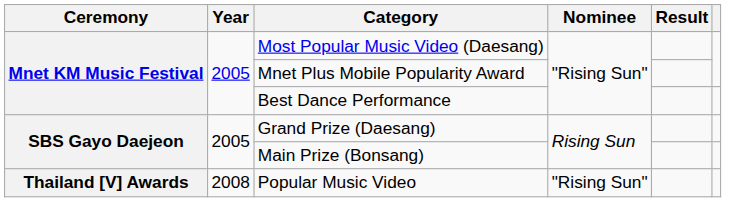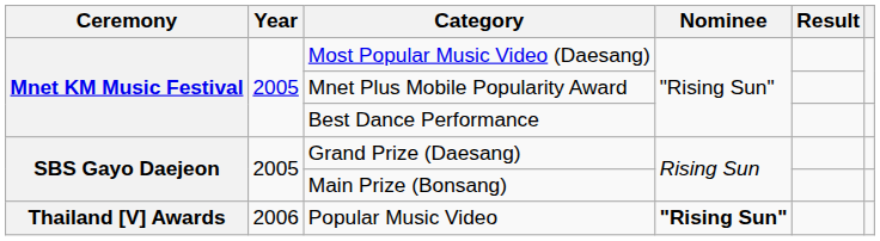Popular Music Video | Year: 2008 -> 2006
Popular Music Video | Nominee: normal -> bold
